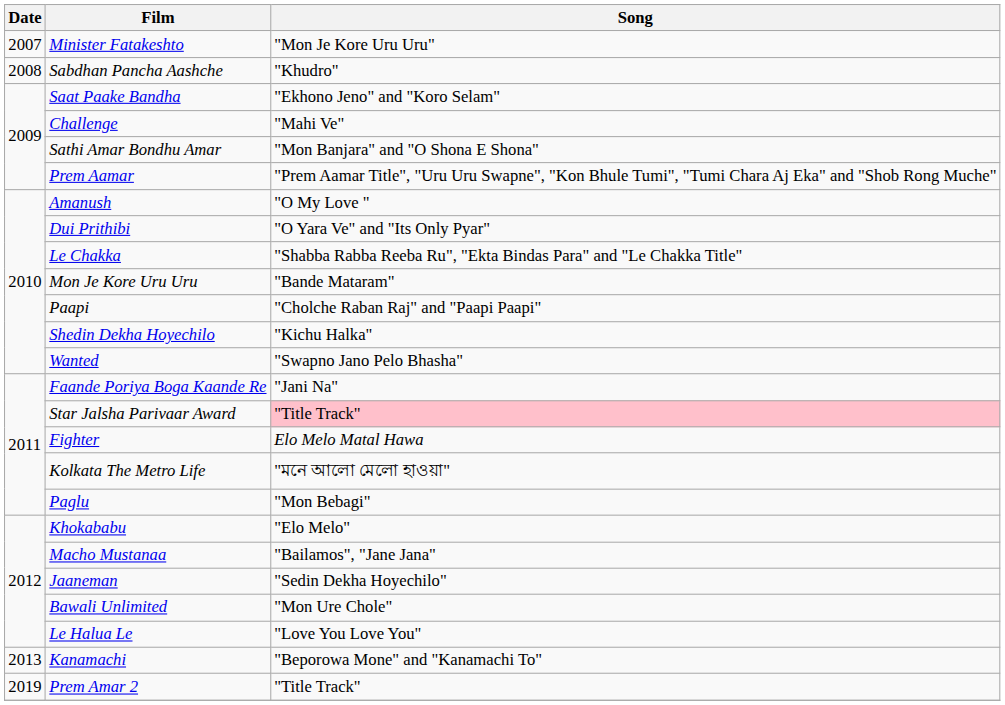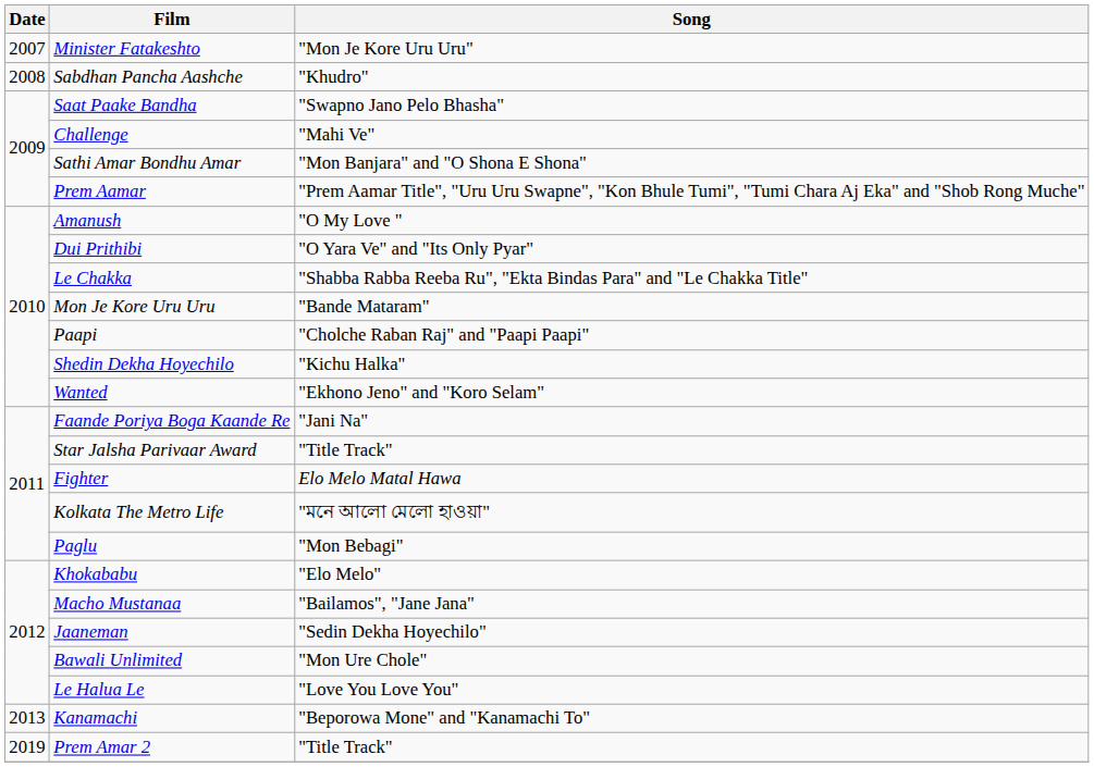Saat Paake Bandha | Song: "Ekhono Jeno" and "Koro Selam" -> "Swapno Jano Pelo Bhasha"
Wanted | Song: "Swapno Jano Pelo Bhasha" -> "Ekhono Jeno" and "Koro Selam"
Star Jalsha Parivaar Award | Song: pink background -> no background
